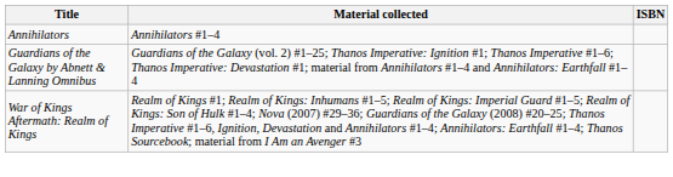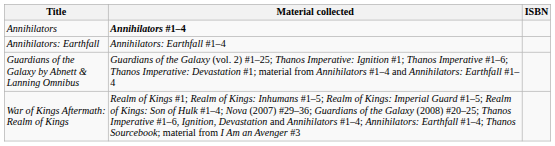Annihilators | Material collected: normal -> bold
+ row: Annihilators: Earthfall | Annihilators: Earthfall #1–4
